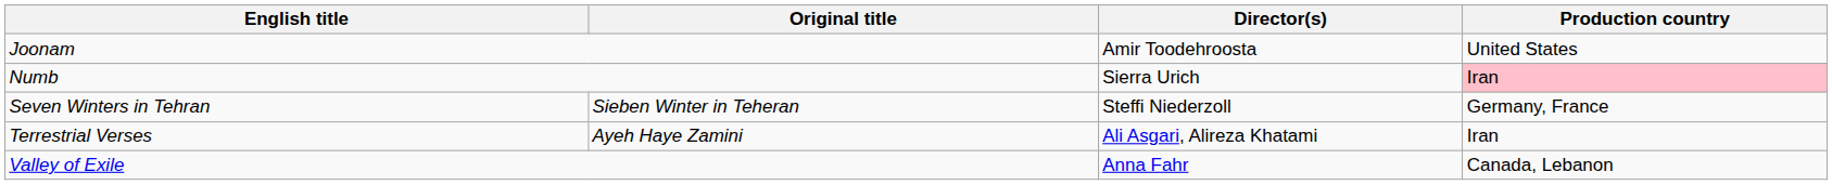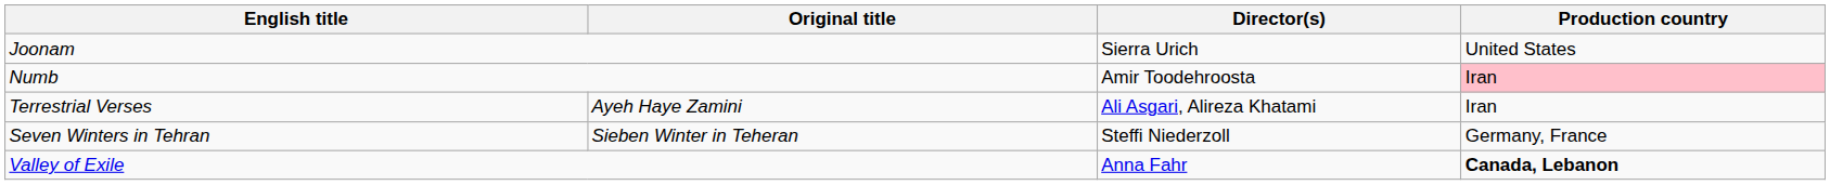Joonam | Director(s): Amir Toodehroosta -> Sierra Urich
Numb | Director(s): Sierra Urich -> Amir Toodehroosta
rows swapped: Seven Winters in Tehran <-> Terrestrial Verses
Valley of Exile | Production country: normal -> bold
